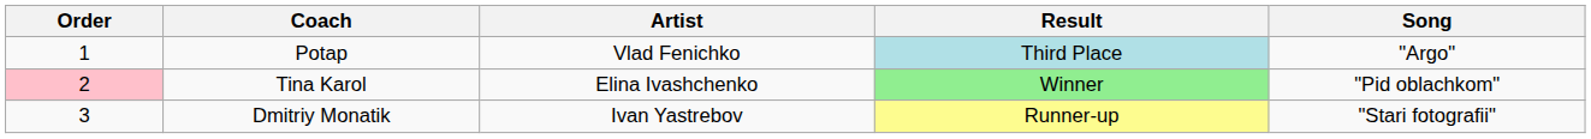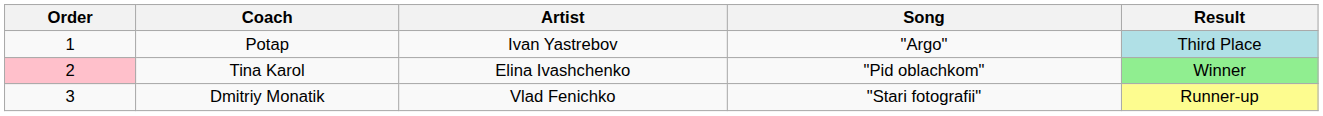columns swapped: Song <-> Result
Potap | Artist: Vlad Fenichko -> Ivan Yastrebov
Dmitriy Monatik | Artist: Ivan Yastrebov -> Vlad Fenichko
